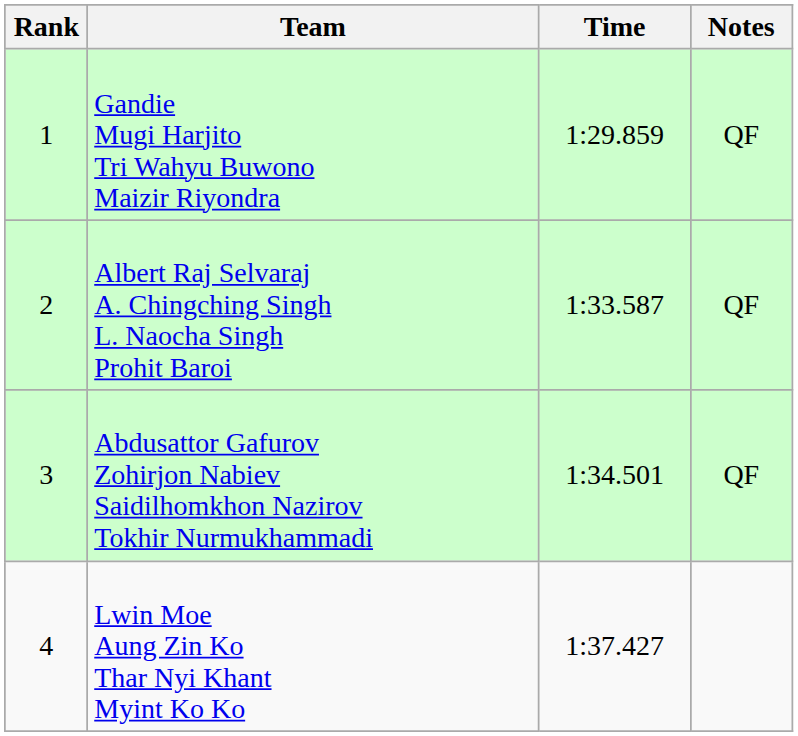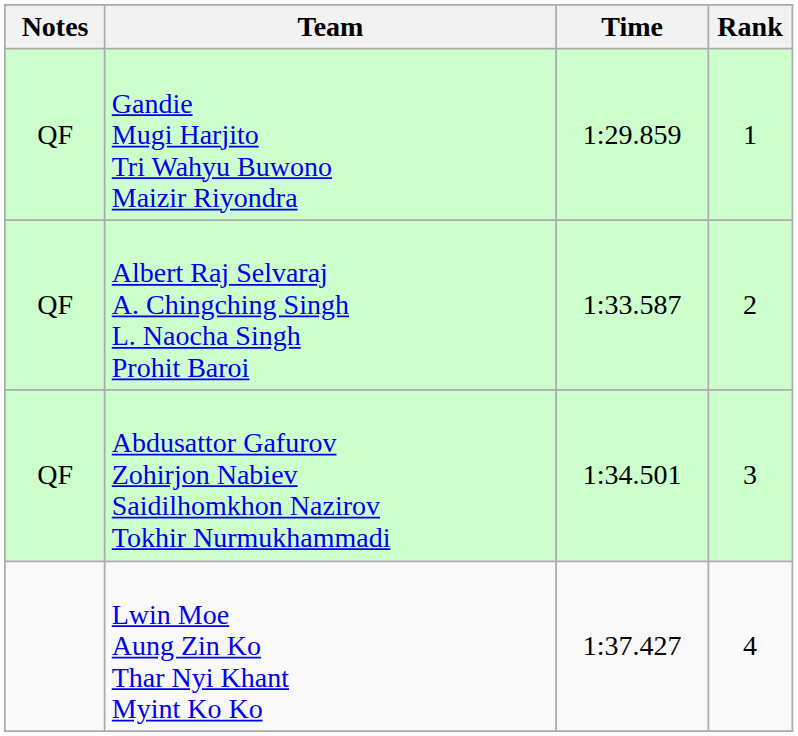columns swapped: Rank <-> Notes
